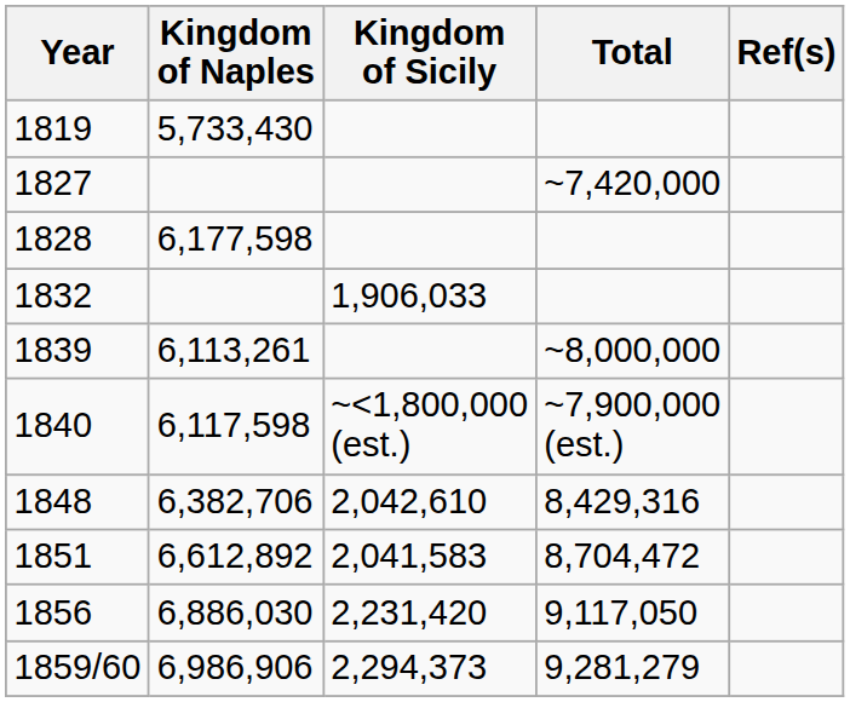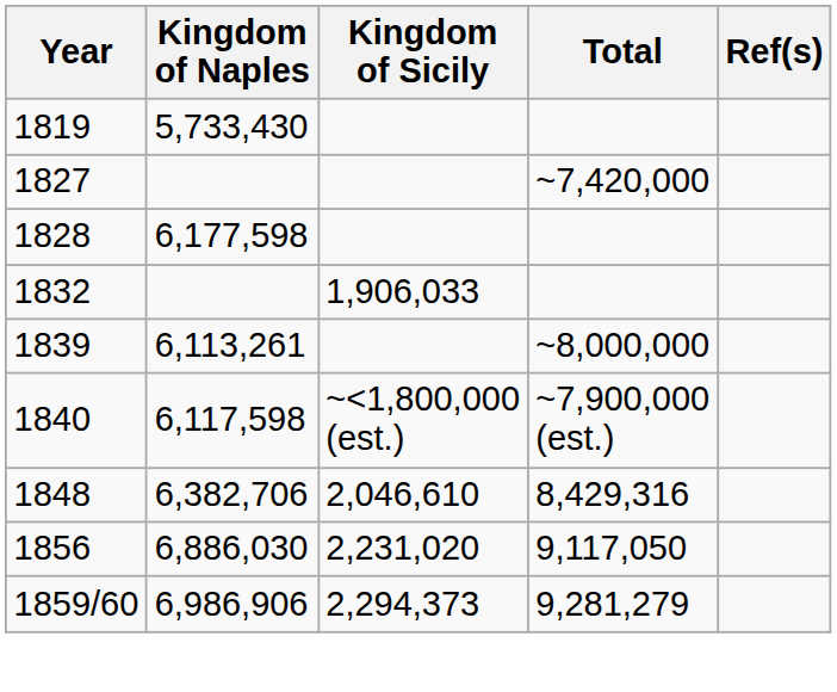1848 | Kingdom of Sicily: 2,042,610 -> 2,046,610
- row: 1851 | 6,612,892 | 2,041,583 | 8,704,472
1856 | Kingdom of Sicily: 2,231,420 -> 2,231,020
